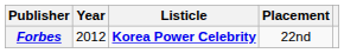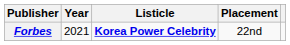Forbes | Year: 2012 -> 2021
